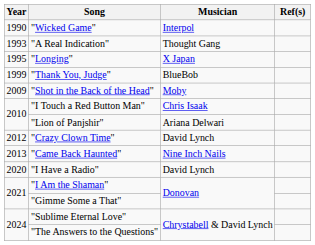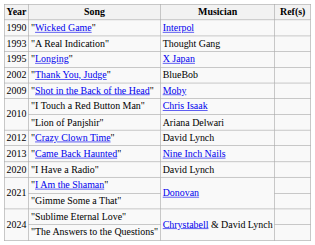"Thank You, Judge" | Year: 1999 -> 2002
